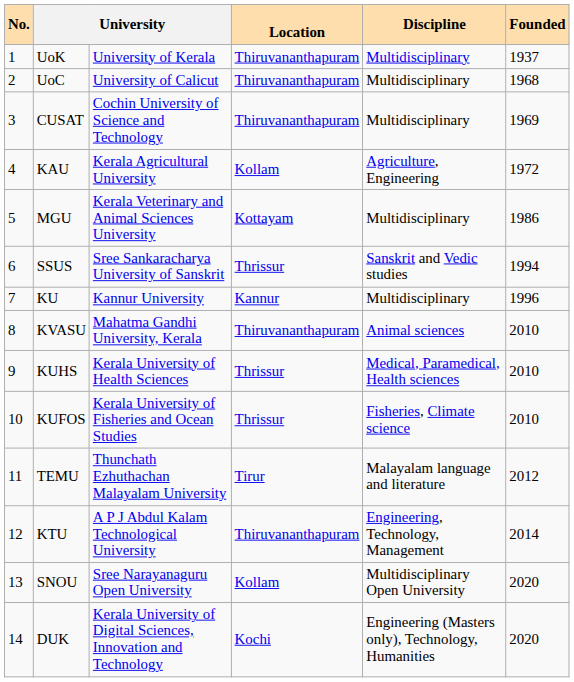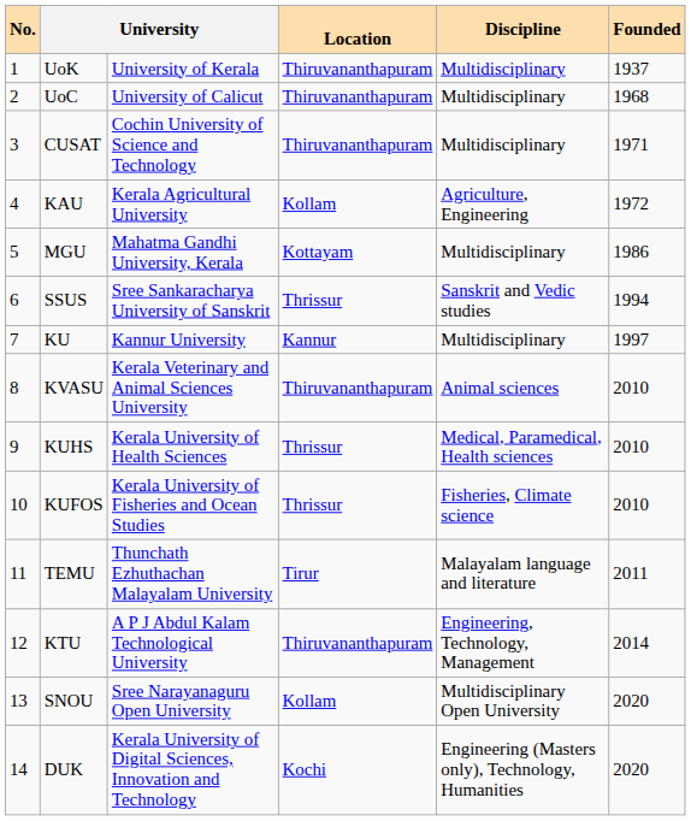CUSAT | Founded: 1969 -> 1971
MGU | column 3: Kerala Veterinary and Animal Sciences University -> Mahatma Gandhi University, Kerala
KU | Founded: 1996 -> 1997
KVASU | column 3: Mahatma Gandhi University, Kerala -> Kerala Veterinary and Animal Sciences University
TEMU | Founded: 2012 -> 2011
